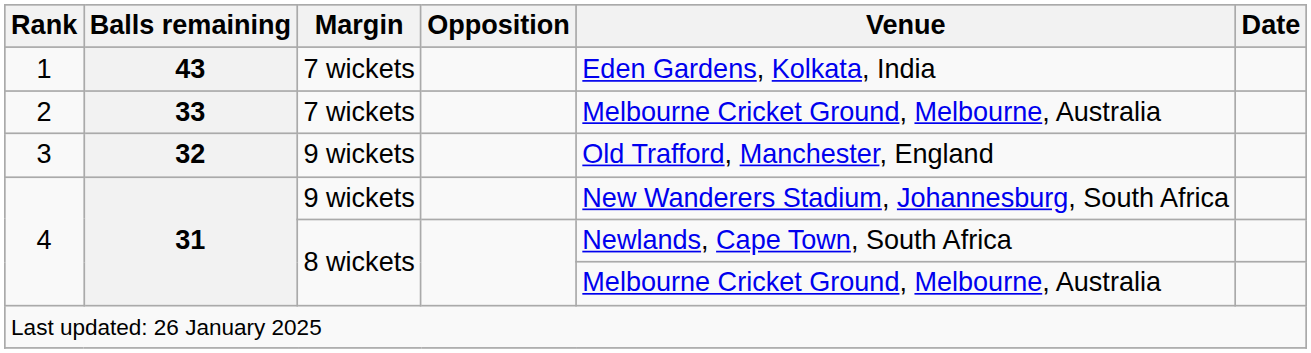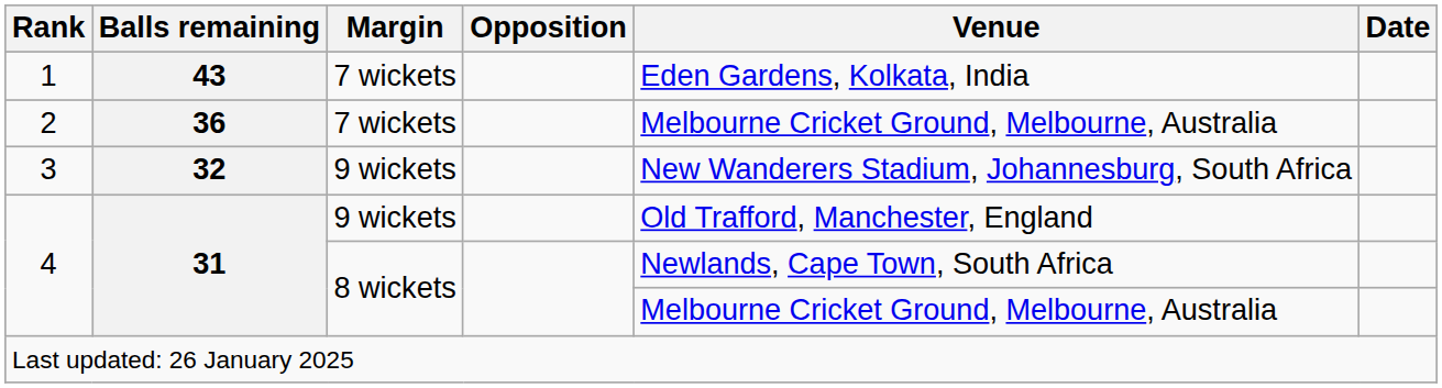2 | Balls remaining: 33 -> 36
3 | Venue: Old Trafford, Manchester, England -> New Wanderers Stadium, Johannesburg, South Africa
4 / 9 wickets | Venue: New Wanderers Stadium, Johannesburg, South Africa -> Old Trafford, Manchester, England
